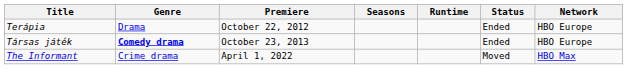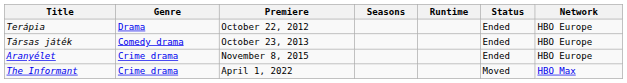Társas játék | Genre: bold -> normal
+ row: Aranyélet | Crime drama | November 8, 2015 | Ended | HBO Europe
